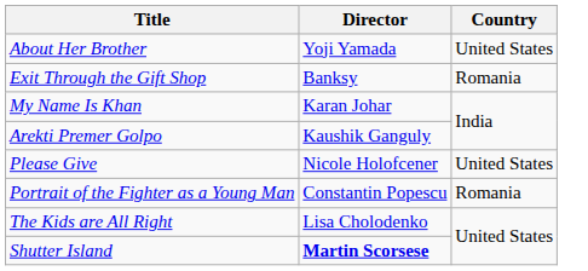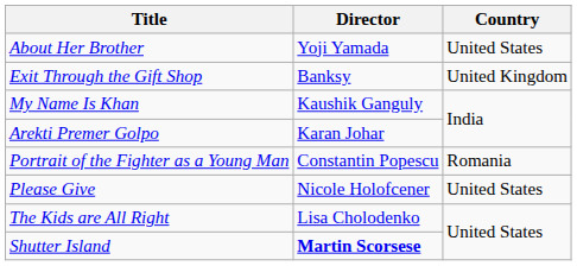Exit Through the Gift Shop | Country: Romania -> United Kingdom
My Name Is Khan | Director: Karan Johar -> Kaushik Ganguly
Arekti Premer Golpo | Director: Kaushik Ganguly -> Karan Johar
rows swapped: Please Give <-> Portrait of the Fighter as a Young Man
